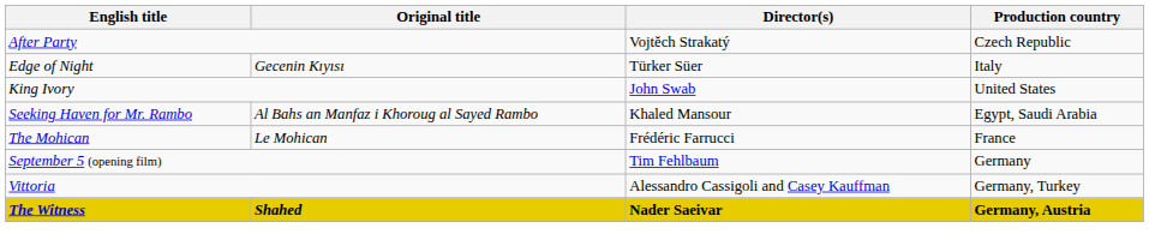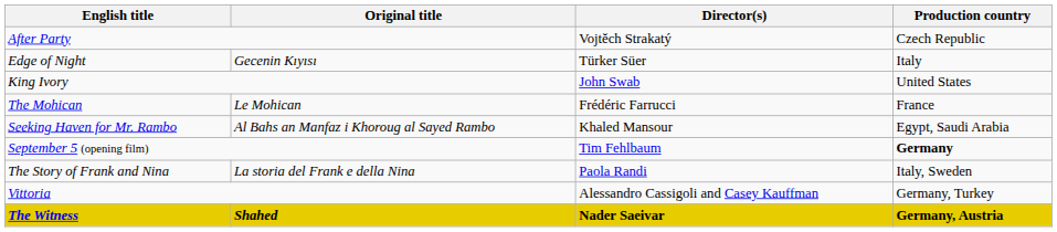rows swapped: The Mohican <-> Seeking Haven for Mr. Rambo
September 5 (opening film) | Production country: normal -> bold
+ row: The Story of Frank and Nina | La storia del Frank e della Nina | Paola Randi | Italy, Sweden
